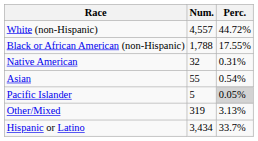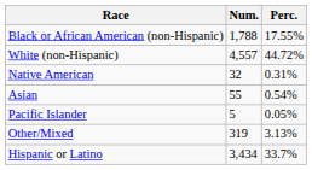rows swapped: White (non-Hispanic) <-> Black or African American (non-Hispanic)
Pacific Islander | Perc.: lightgrey background -> no background
